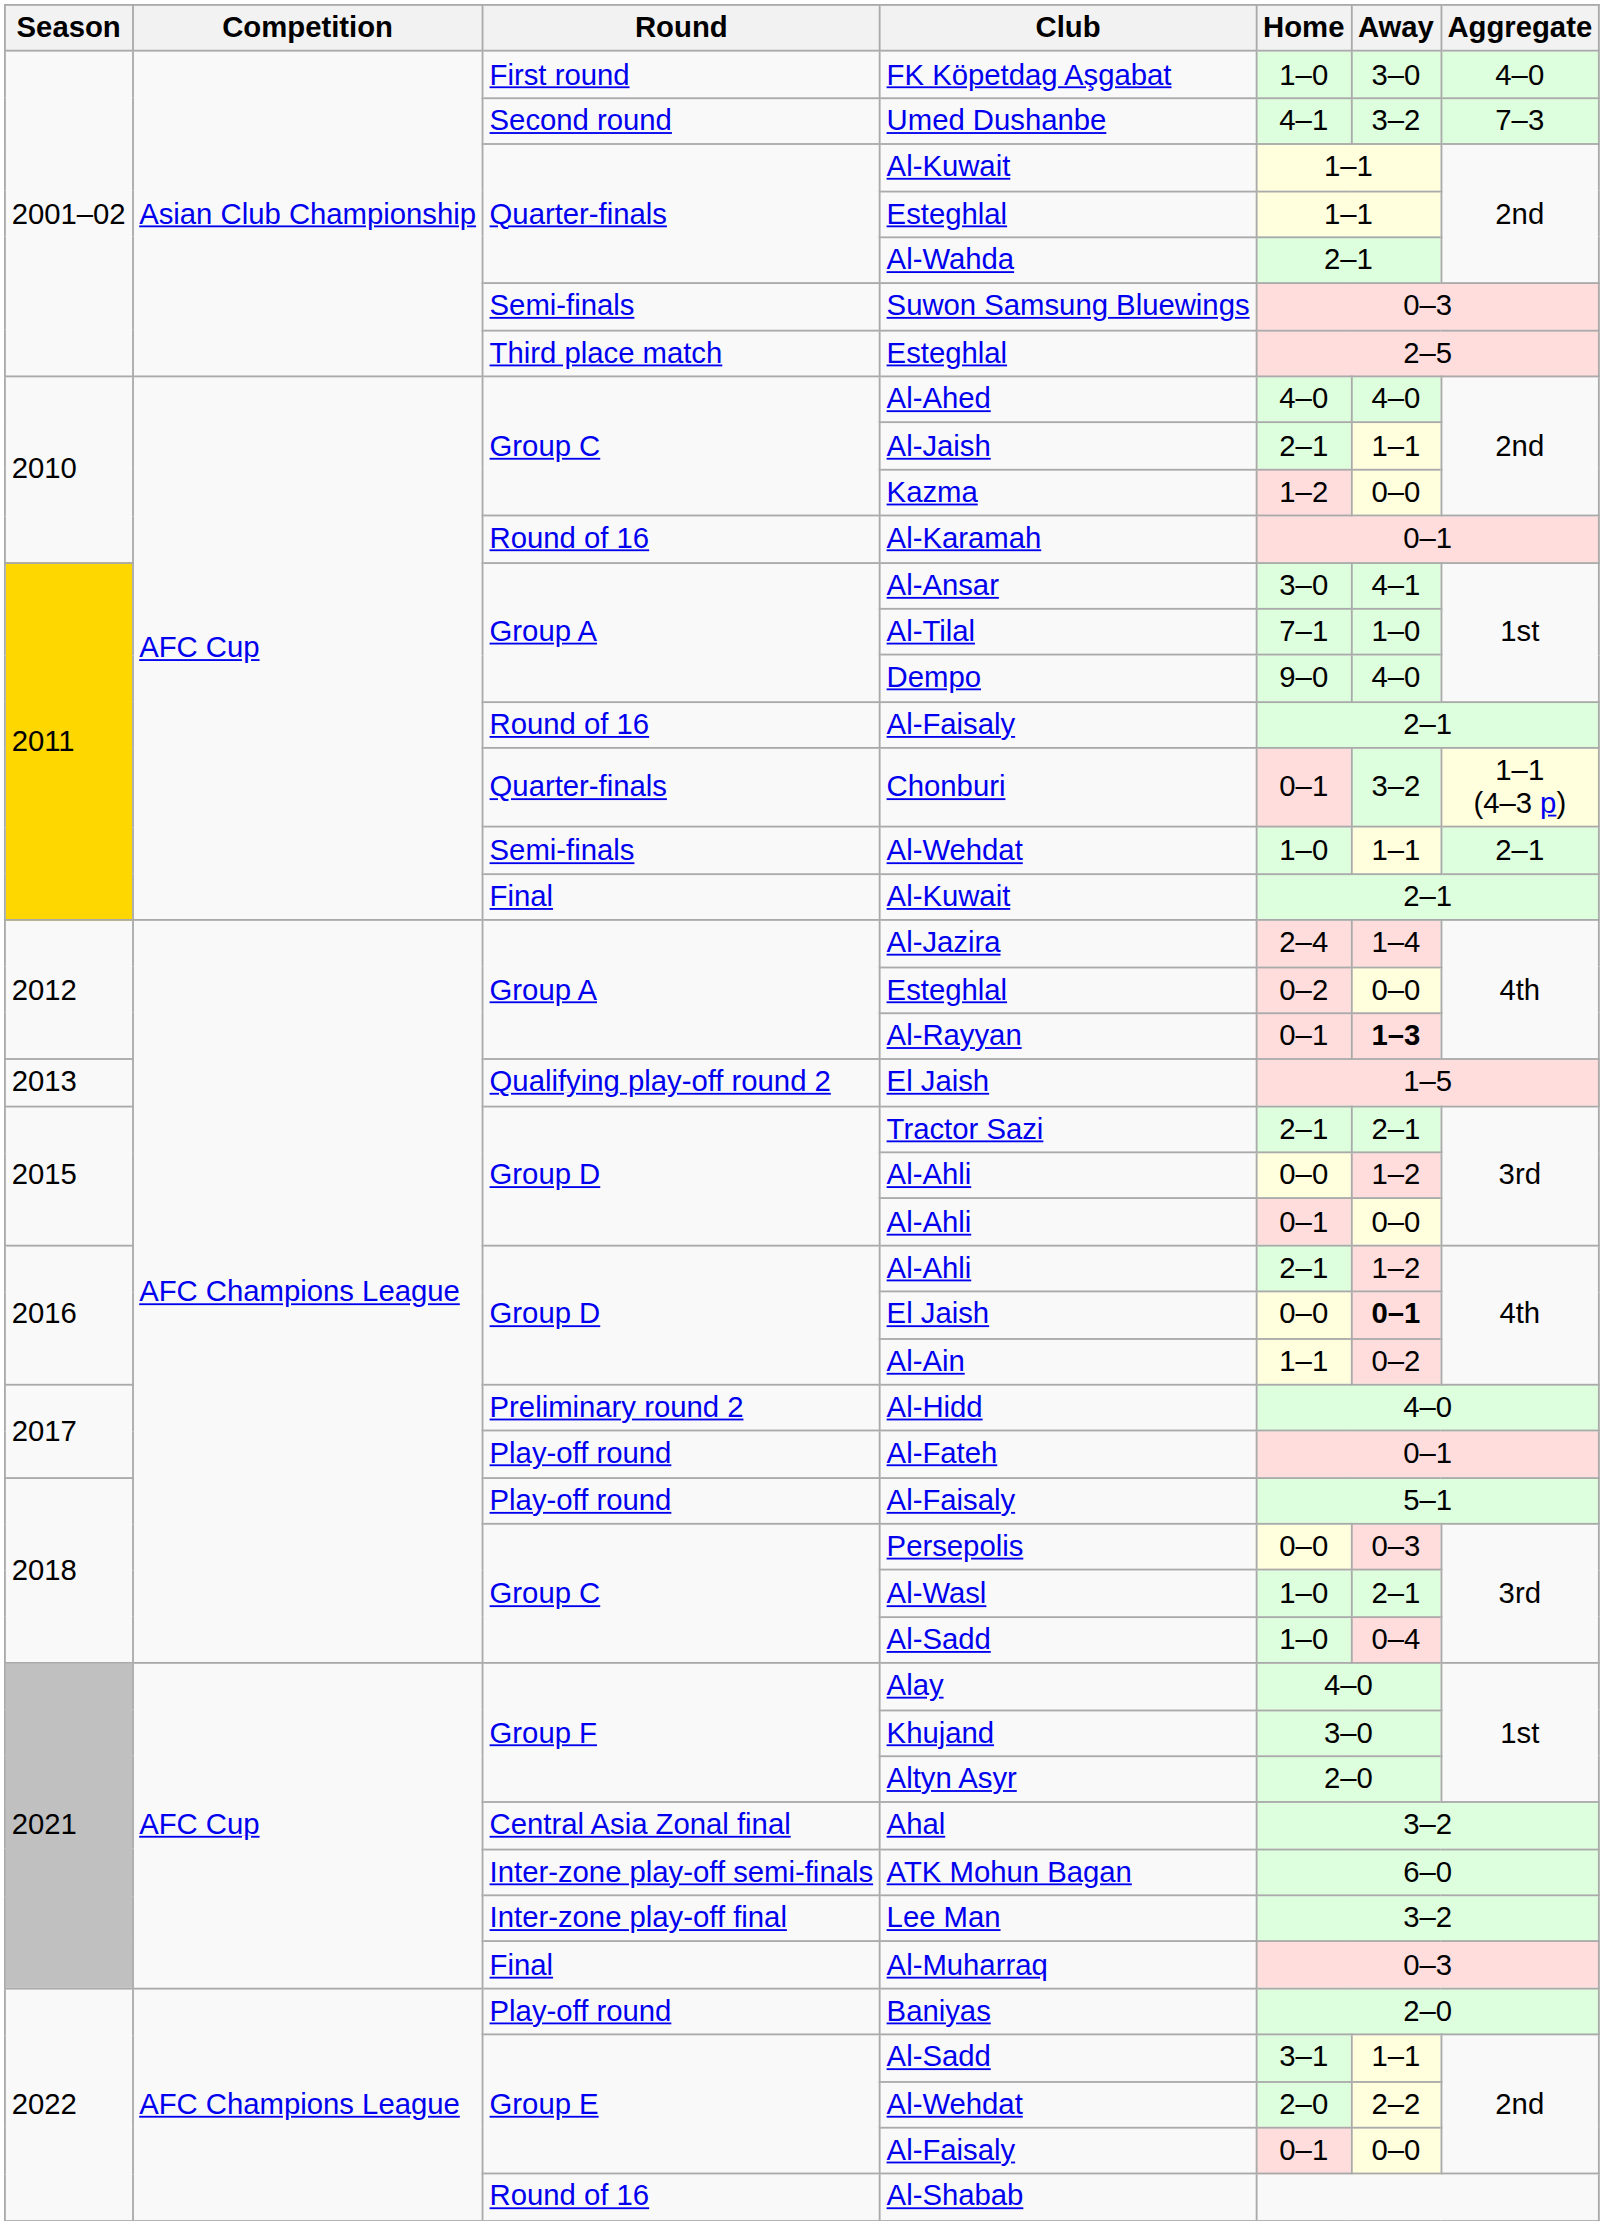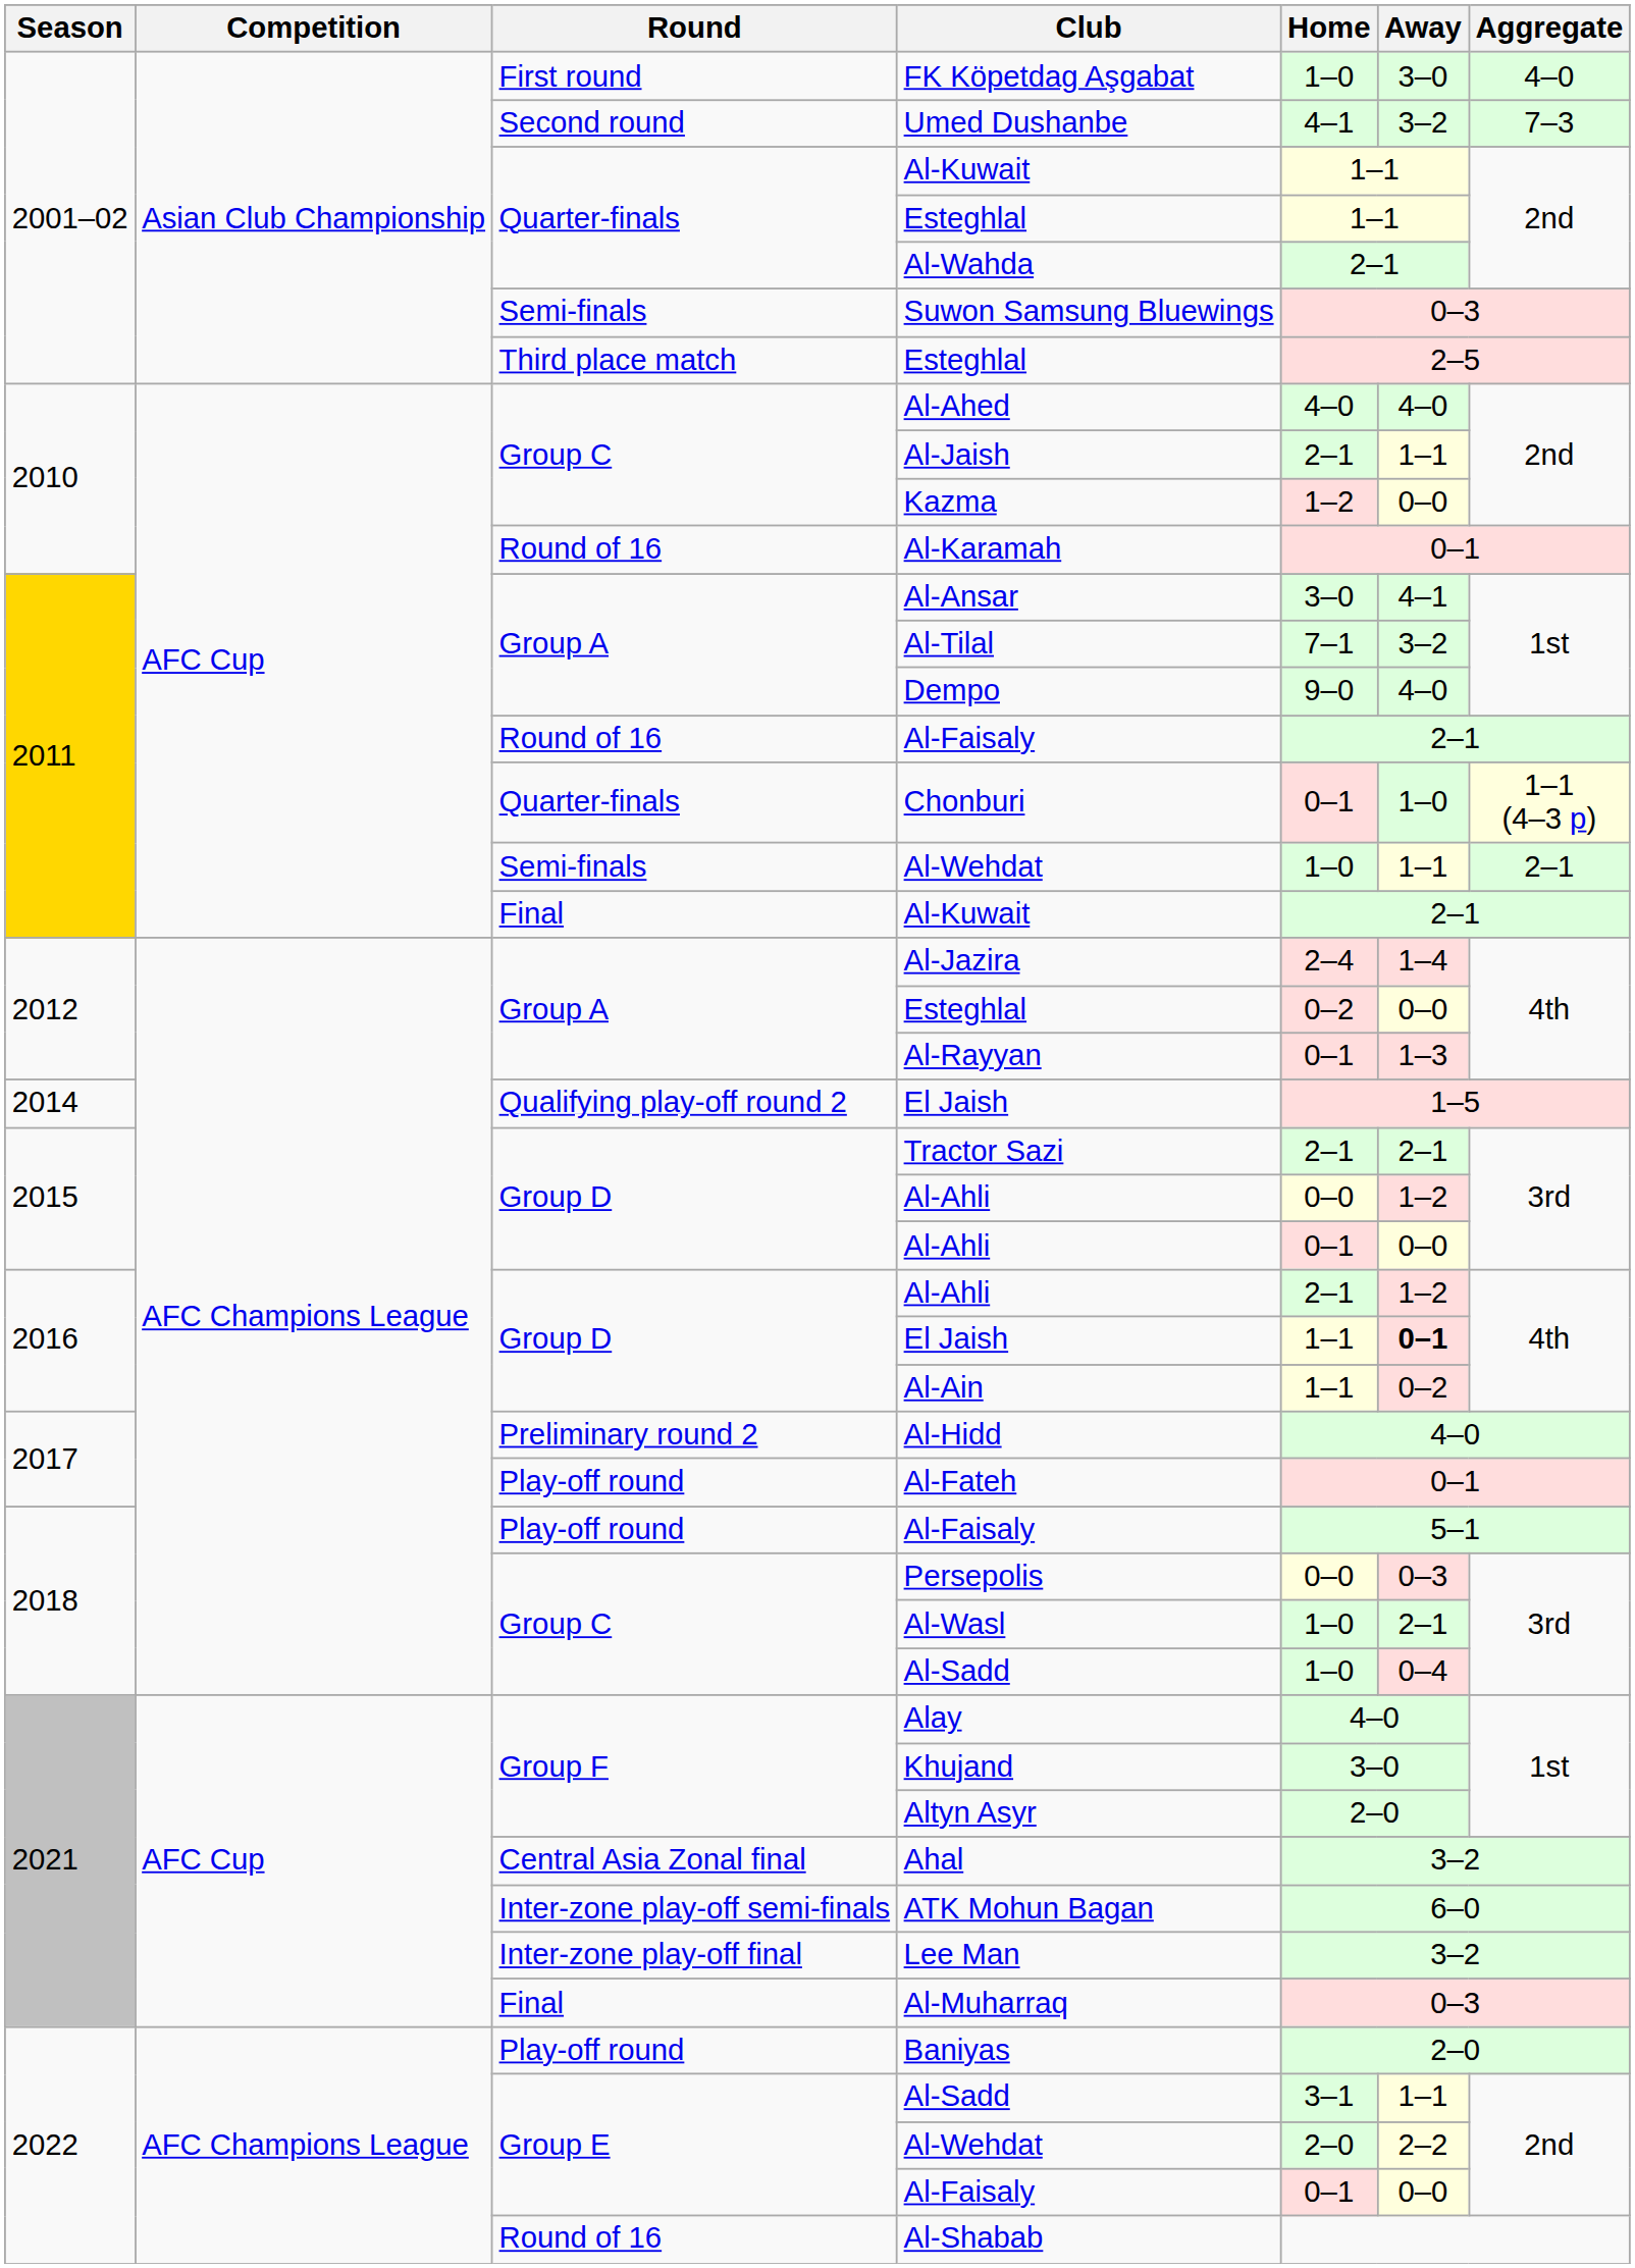Al-Tilal | Away: 1–0 -> 3–2
Chonburi | Away: 3–2 -> 1–0
Al-Rayyan | Away: bold -> normal
Qualifying play-off round 2 / El Jaish | Season: 2013 -> 2014
Group D / El Jaish | Home: 0–0 -> 1–1
